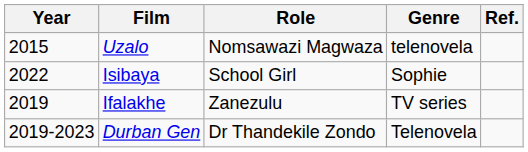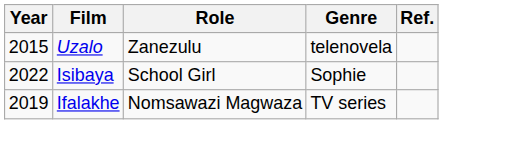Uzalo | Role: Nomsawazi Magwaza -> Zanezulu
Ifalakhe | Role: Zanezulu -> Nomsawazi Magwaza
- row: 2019-2023 | Durban Gen | Dr Thandekile Zondo | Telenovela
